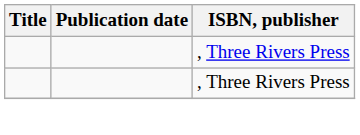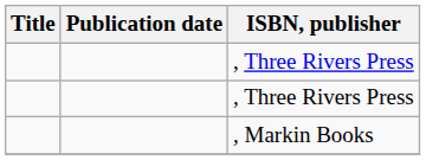+ row: , Markin Books
